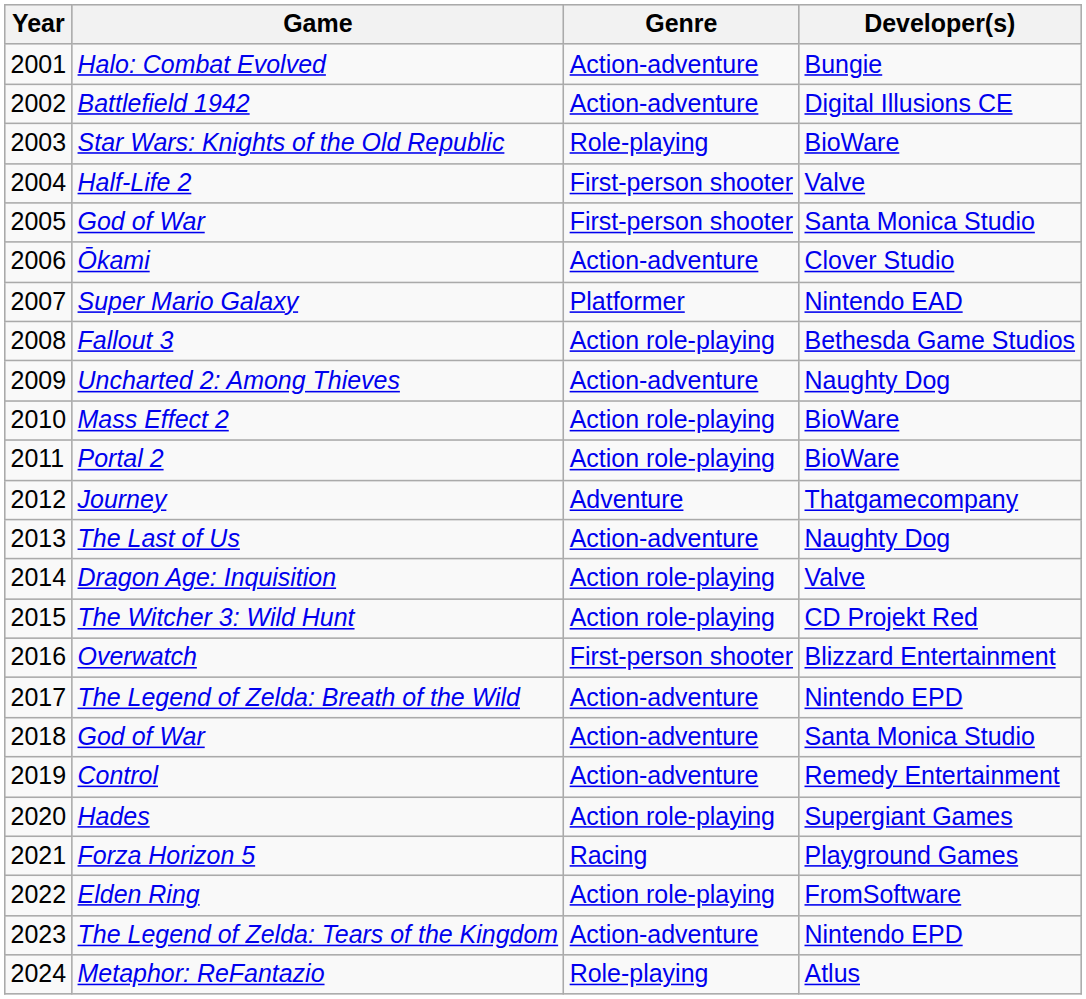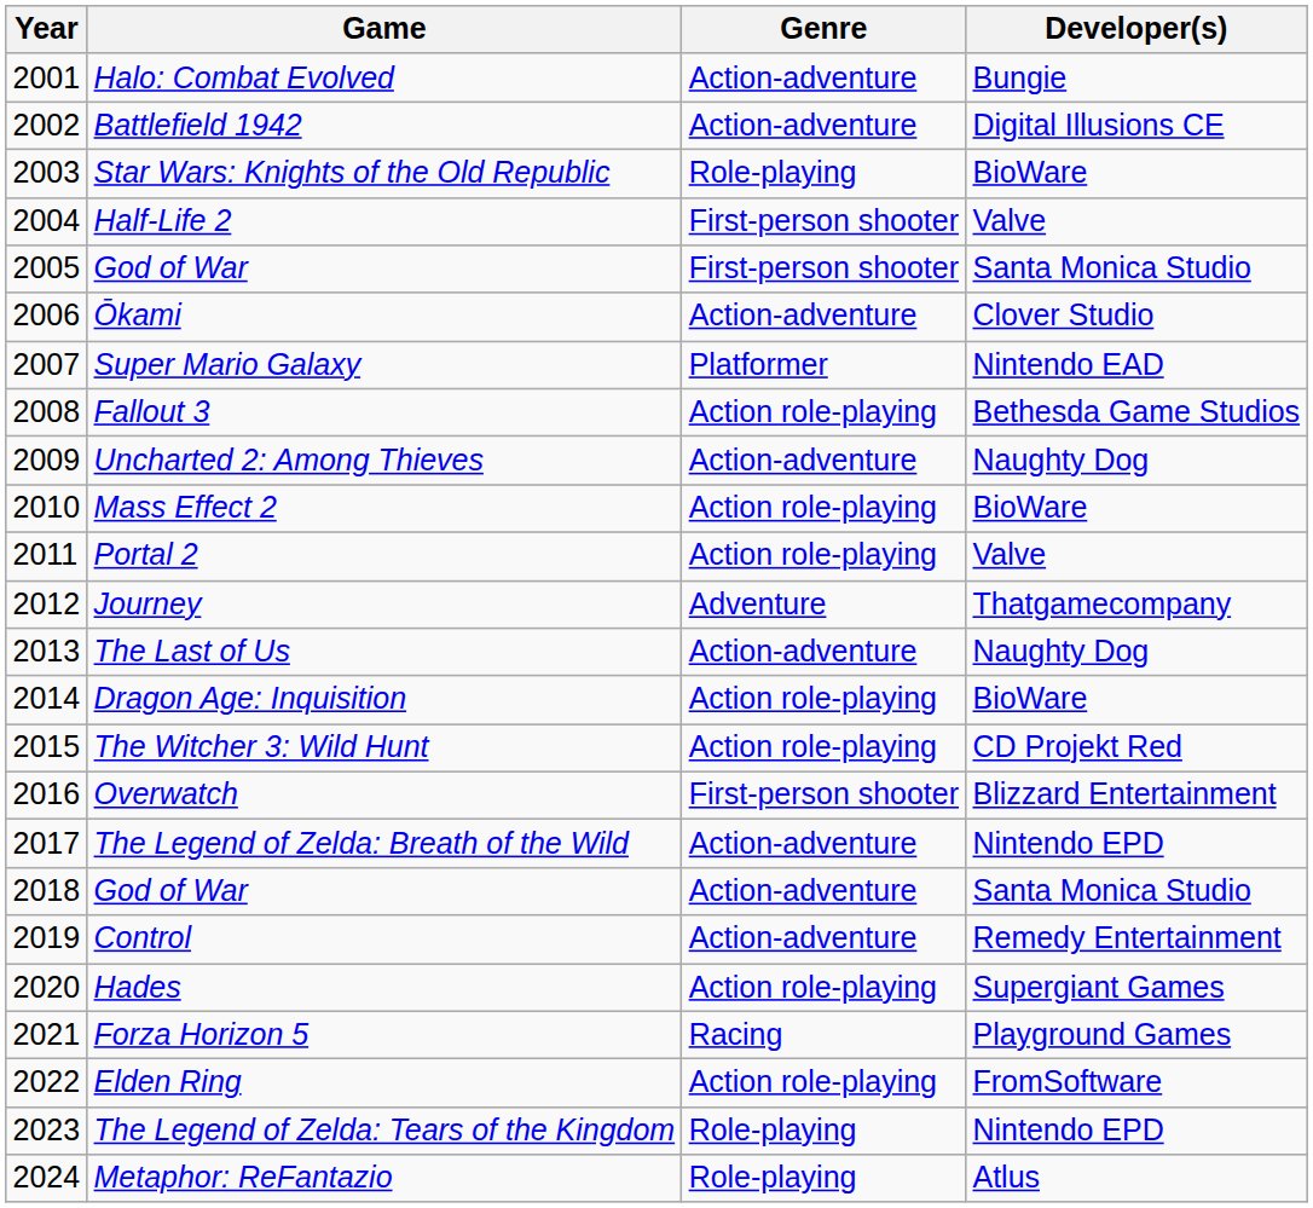Portal 2 | Developer(s): BioWare -> Valve
Dragon Age: Inquisition | Developer(s): Valve -> BioWare
The Legend of Zelda: Tears of the Kingdom | Genre: Action-adventure -> Role-playing
